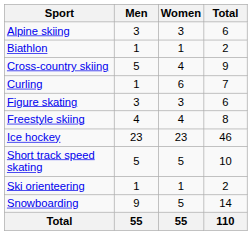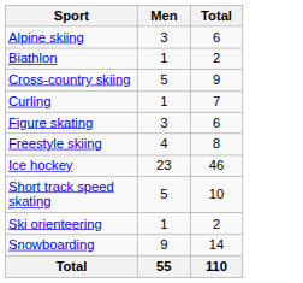- column: Women | 3 | 1 | 4 | 6 | 3 | 4 | 23 | 5 | 1 | 5 | 55
